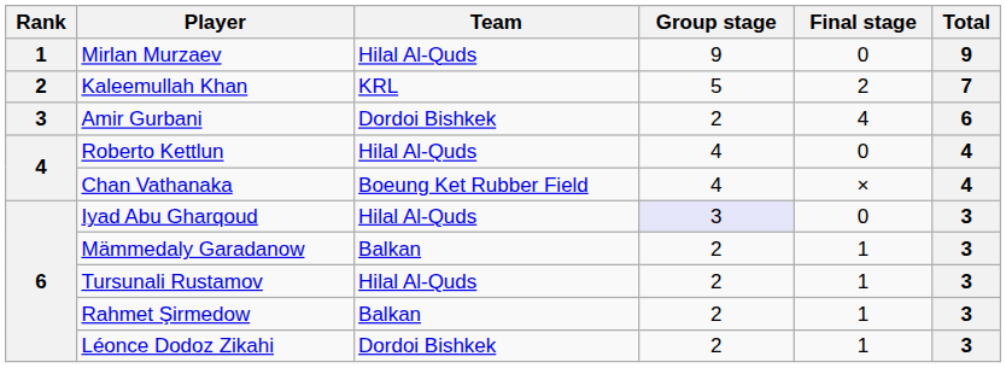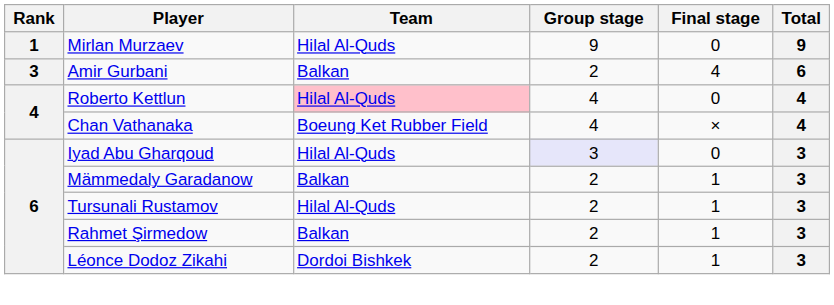- row: 2 | Kaleemullah Khan | KRL | 5 | 2 | 7
Amir Gurbani | Team: Dordoi Bishkek -> Balkan
Roberto Kettlun | Team: no background -> pink background
